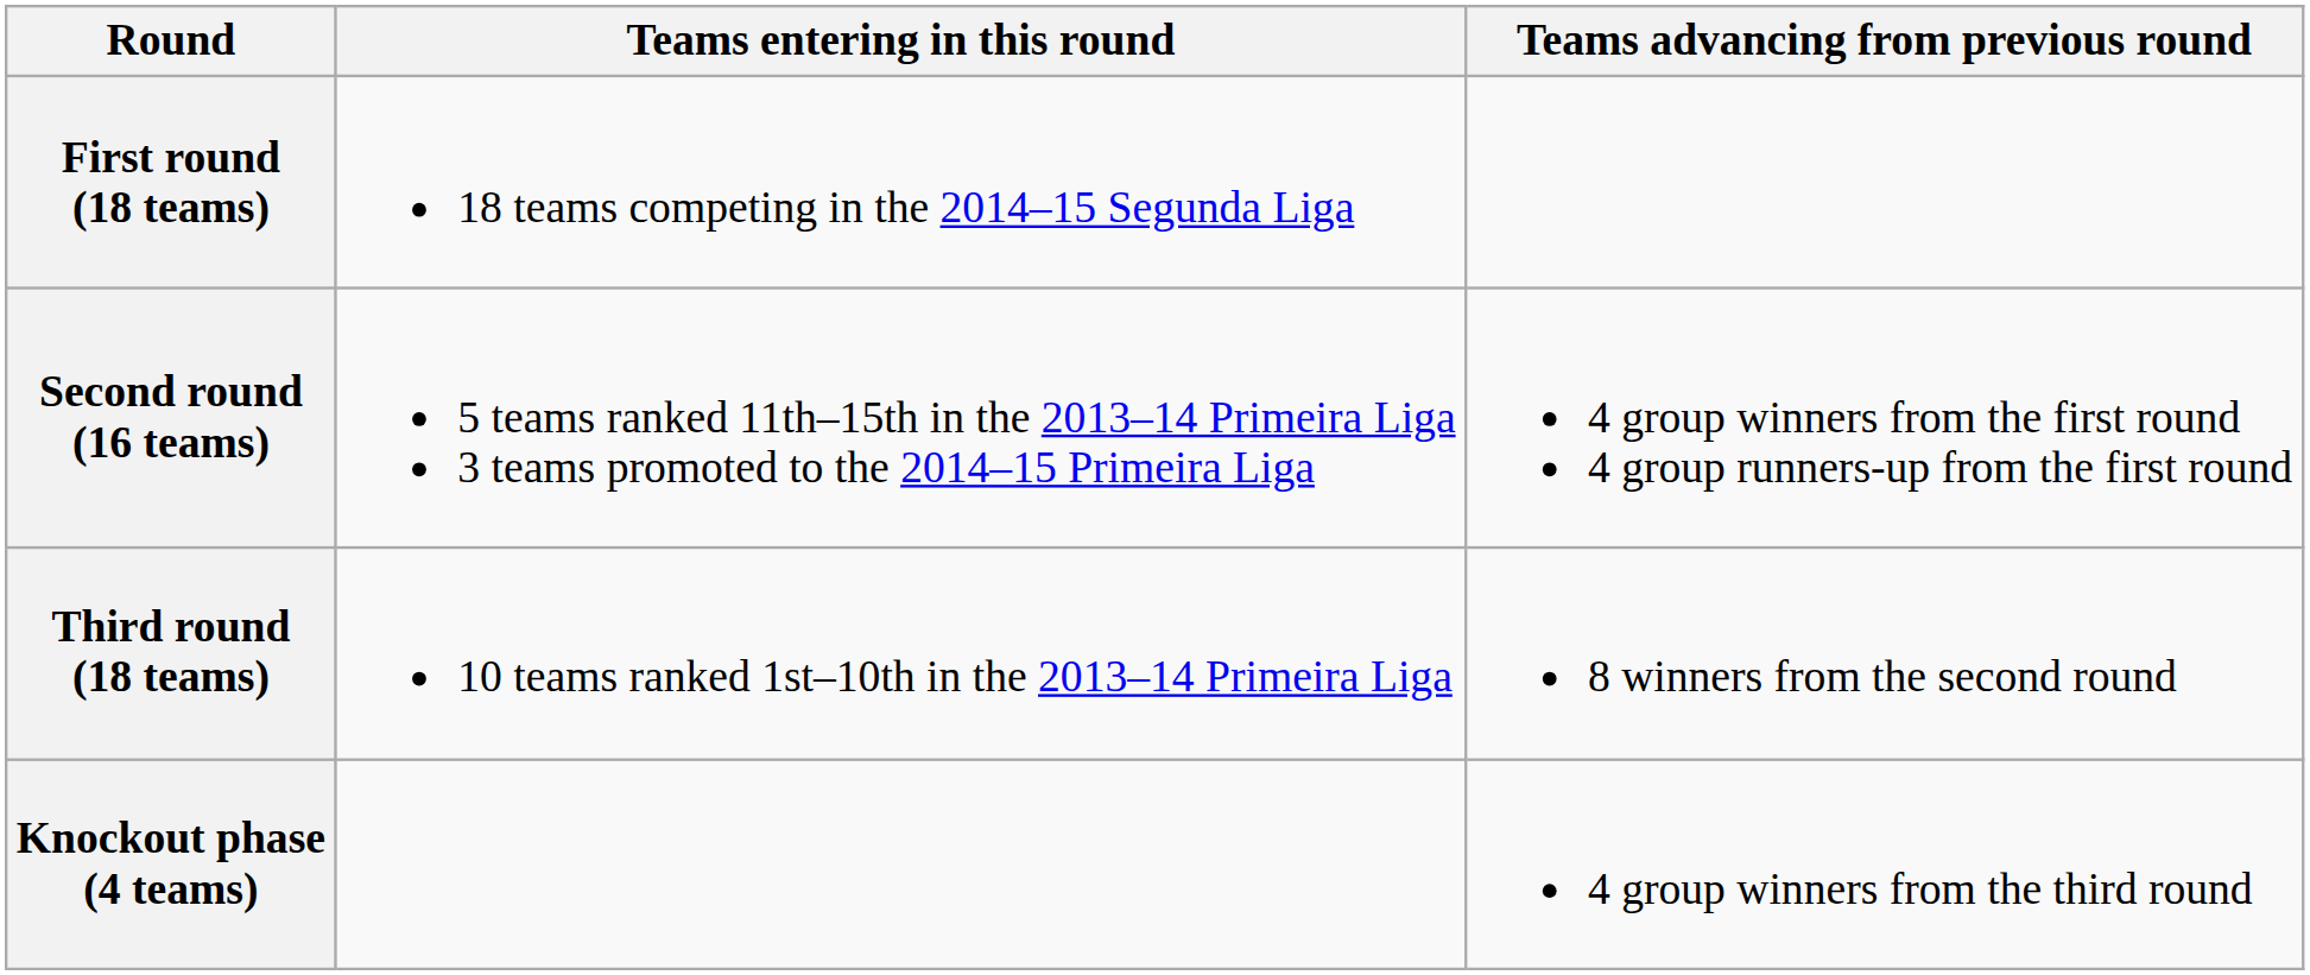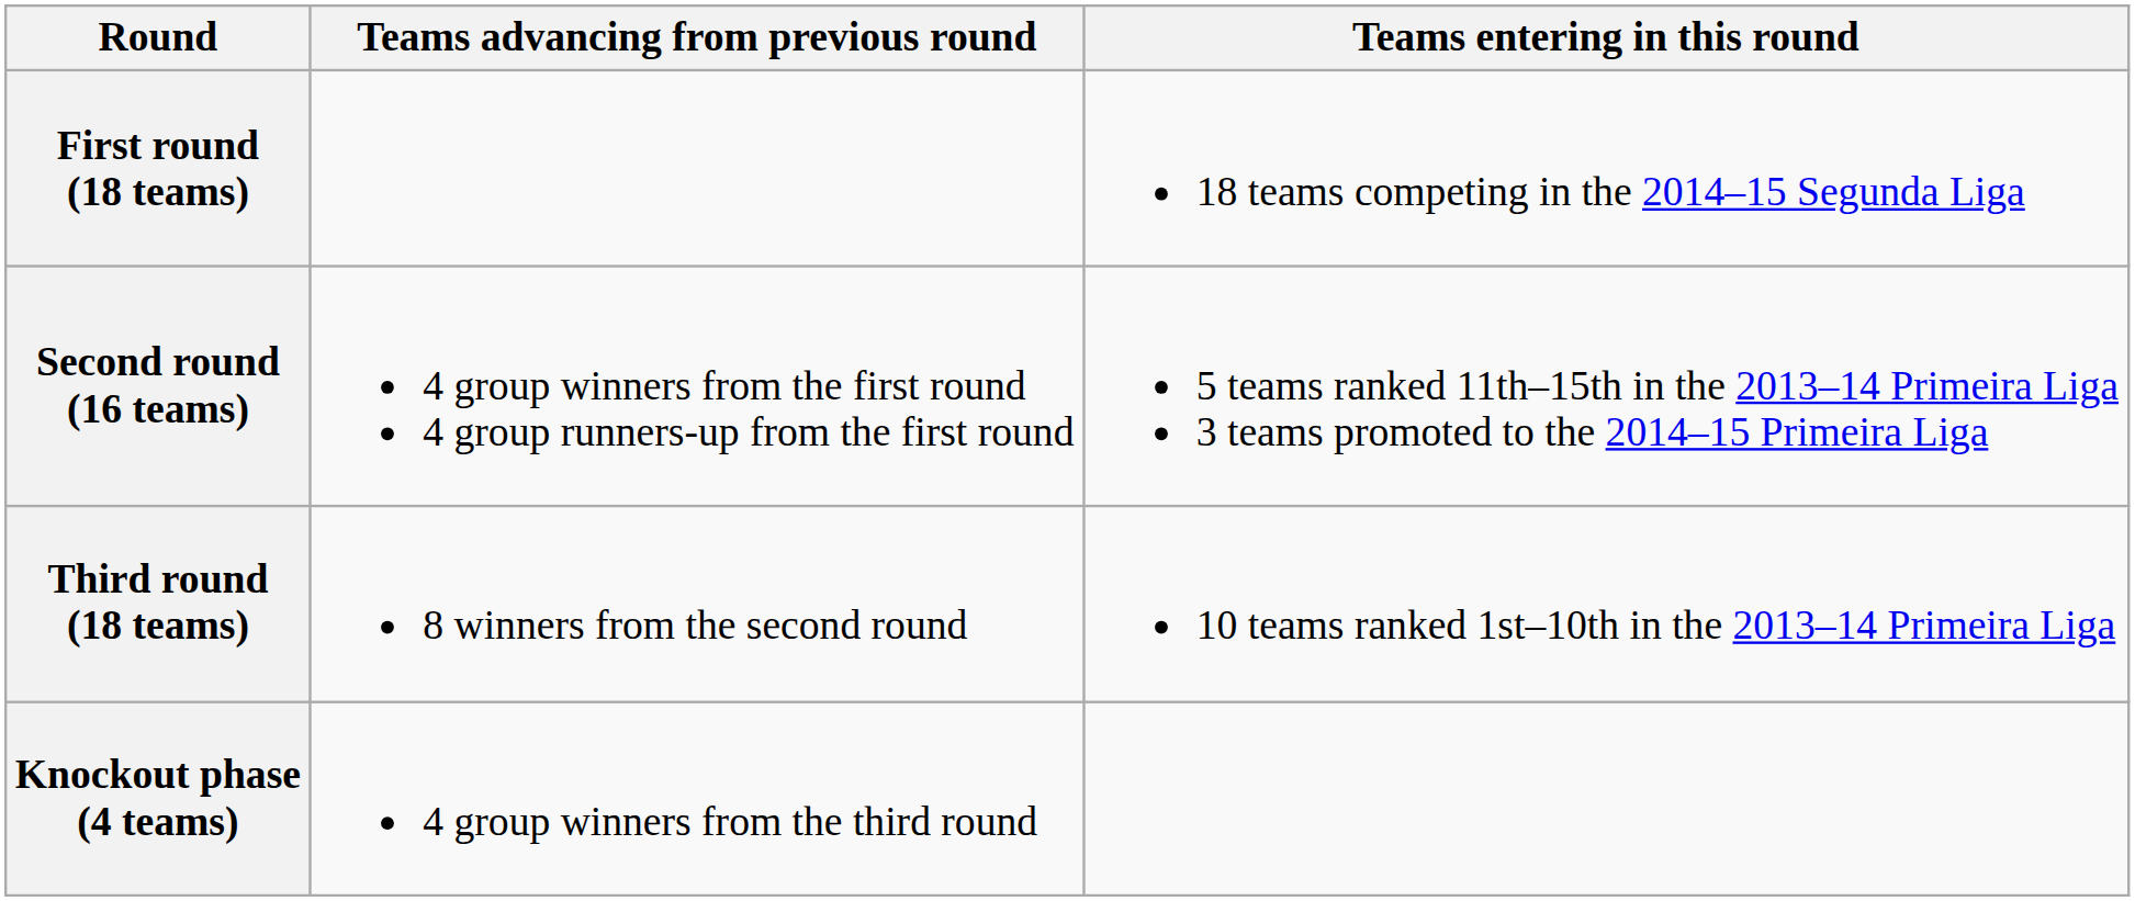columns swapped: Teams entering in this round <-> Teams advancing from previous round
